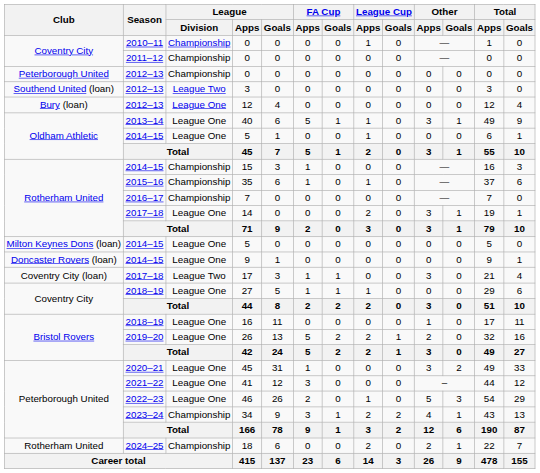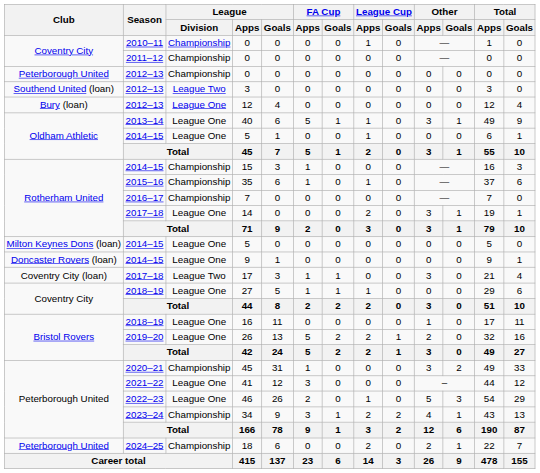2020–21 / 45 | League / Division: League One -> Championship
18 | Club: Rotherham United -> Peterborough United
